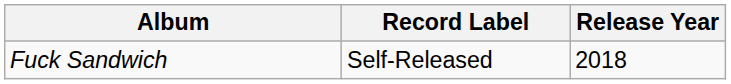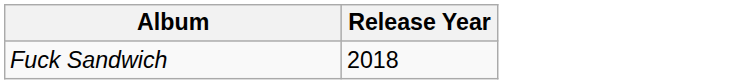- column: Record Label | Self-Released
